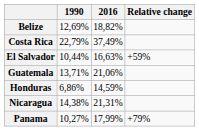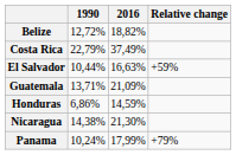Belize | 1990: 12,69% -> 12,72%
Guatemala | 2016: 21,06% -> 21,09%
Nicaragua | 2016: 21,31% -> 21,30%
Panama | 1990: 10,27% -> 10,24%
